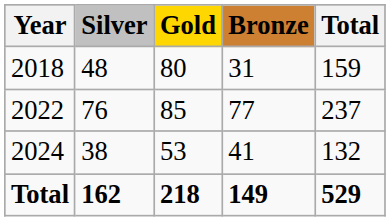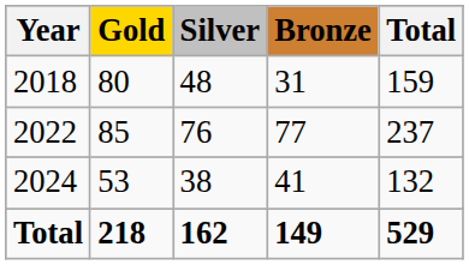columns swapped: Gold <-> Silver
